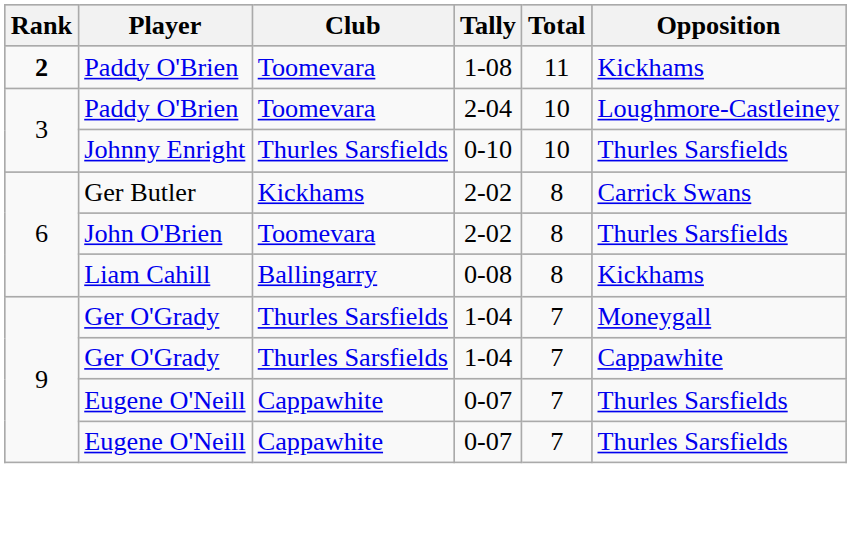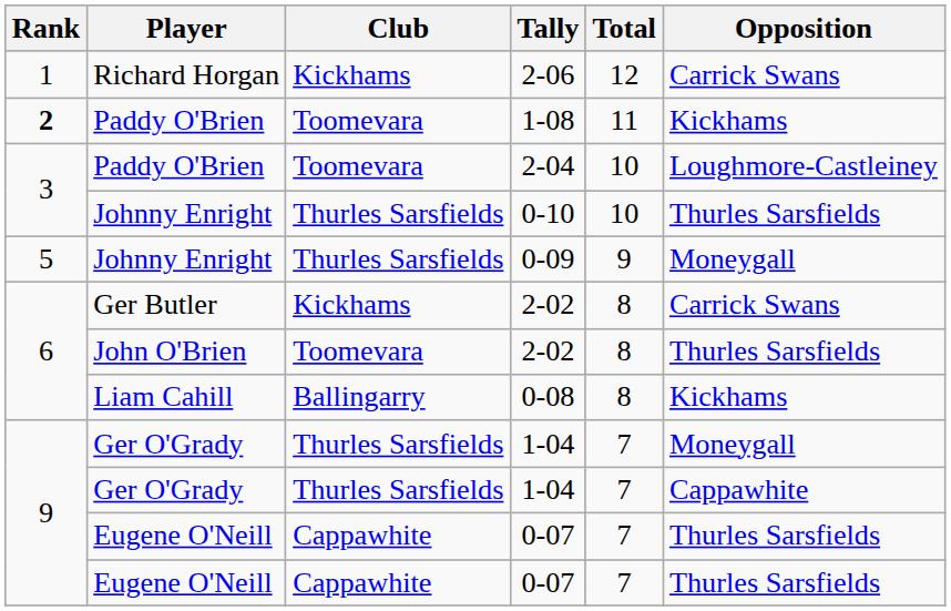+ row: 1 | Richard Horgan | Kickhams | 2-06 | 12 | Carrick Swans
+ row: 5 | Johnny Enright | Thurles Sarsfields | 0-09 | 9 | Moneygall
